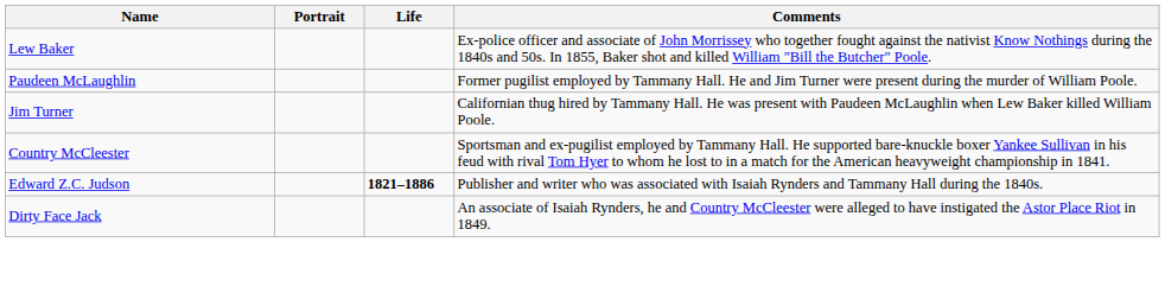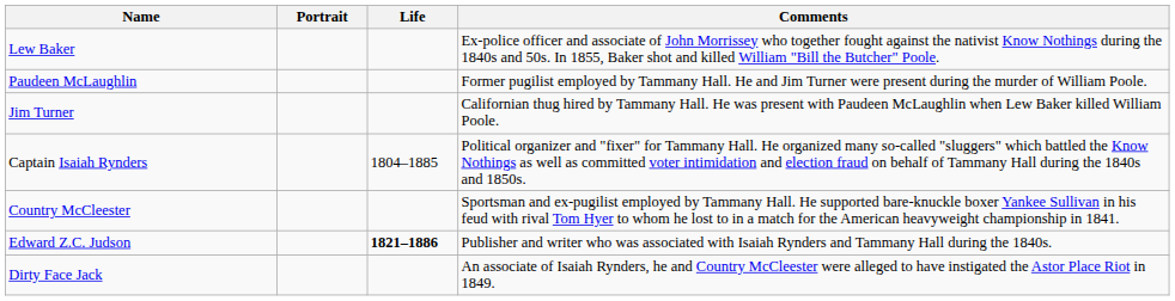+ row: Captain Isaiah Rynders | 1804–1885 | Political organizer and "fixer" for Tammany Hall. He organized many so-called "sluggers" which battled the Know Nothings as well as committed voter intimidation and election fraud on behalf of Tammany Hall during the 1840s and 1850s.
